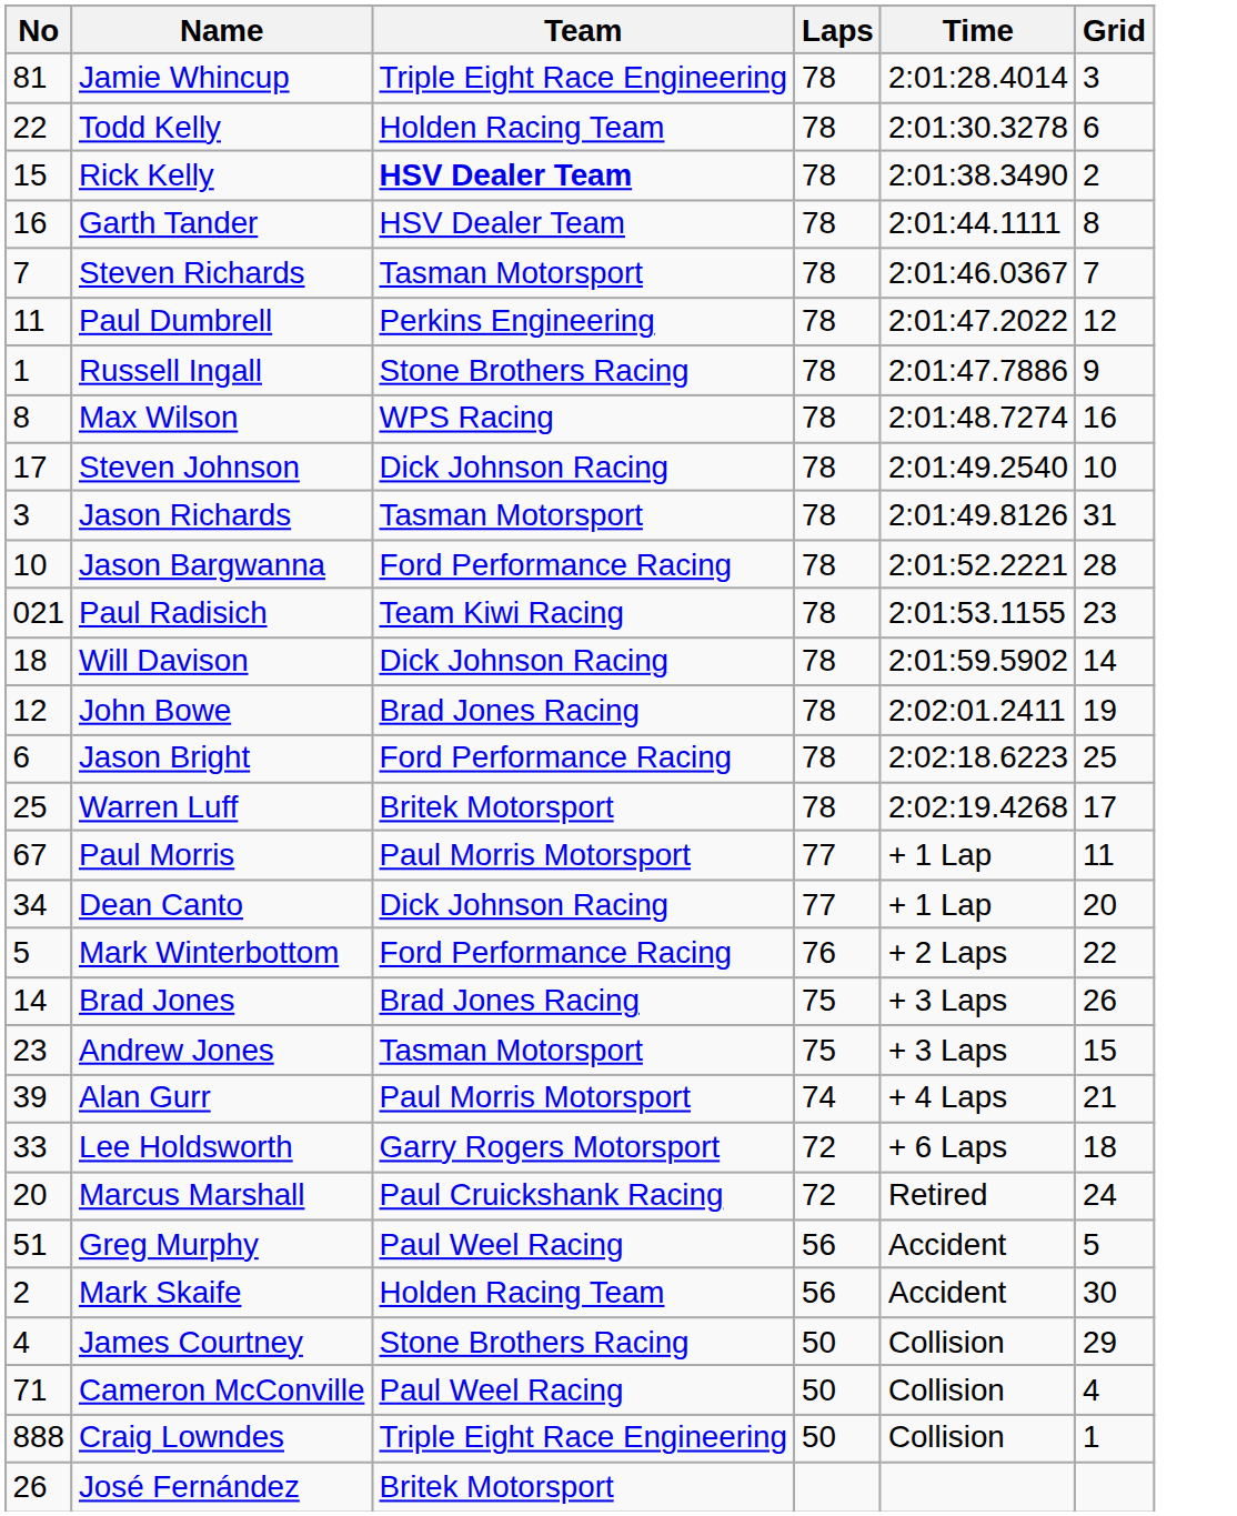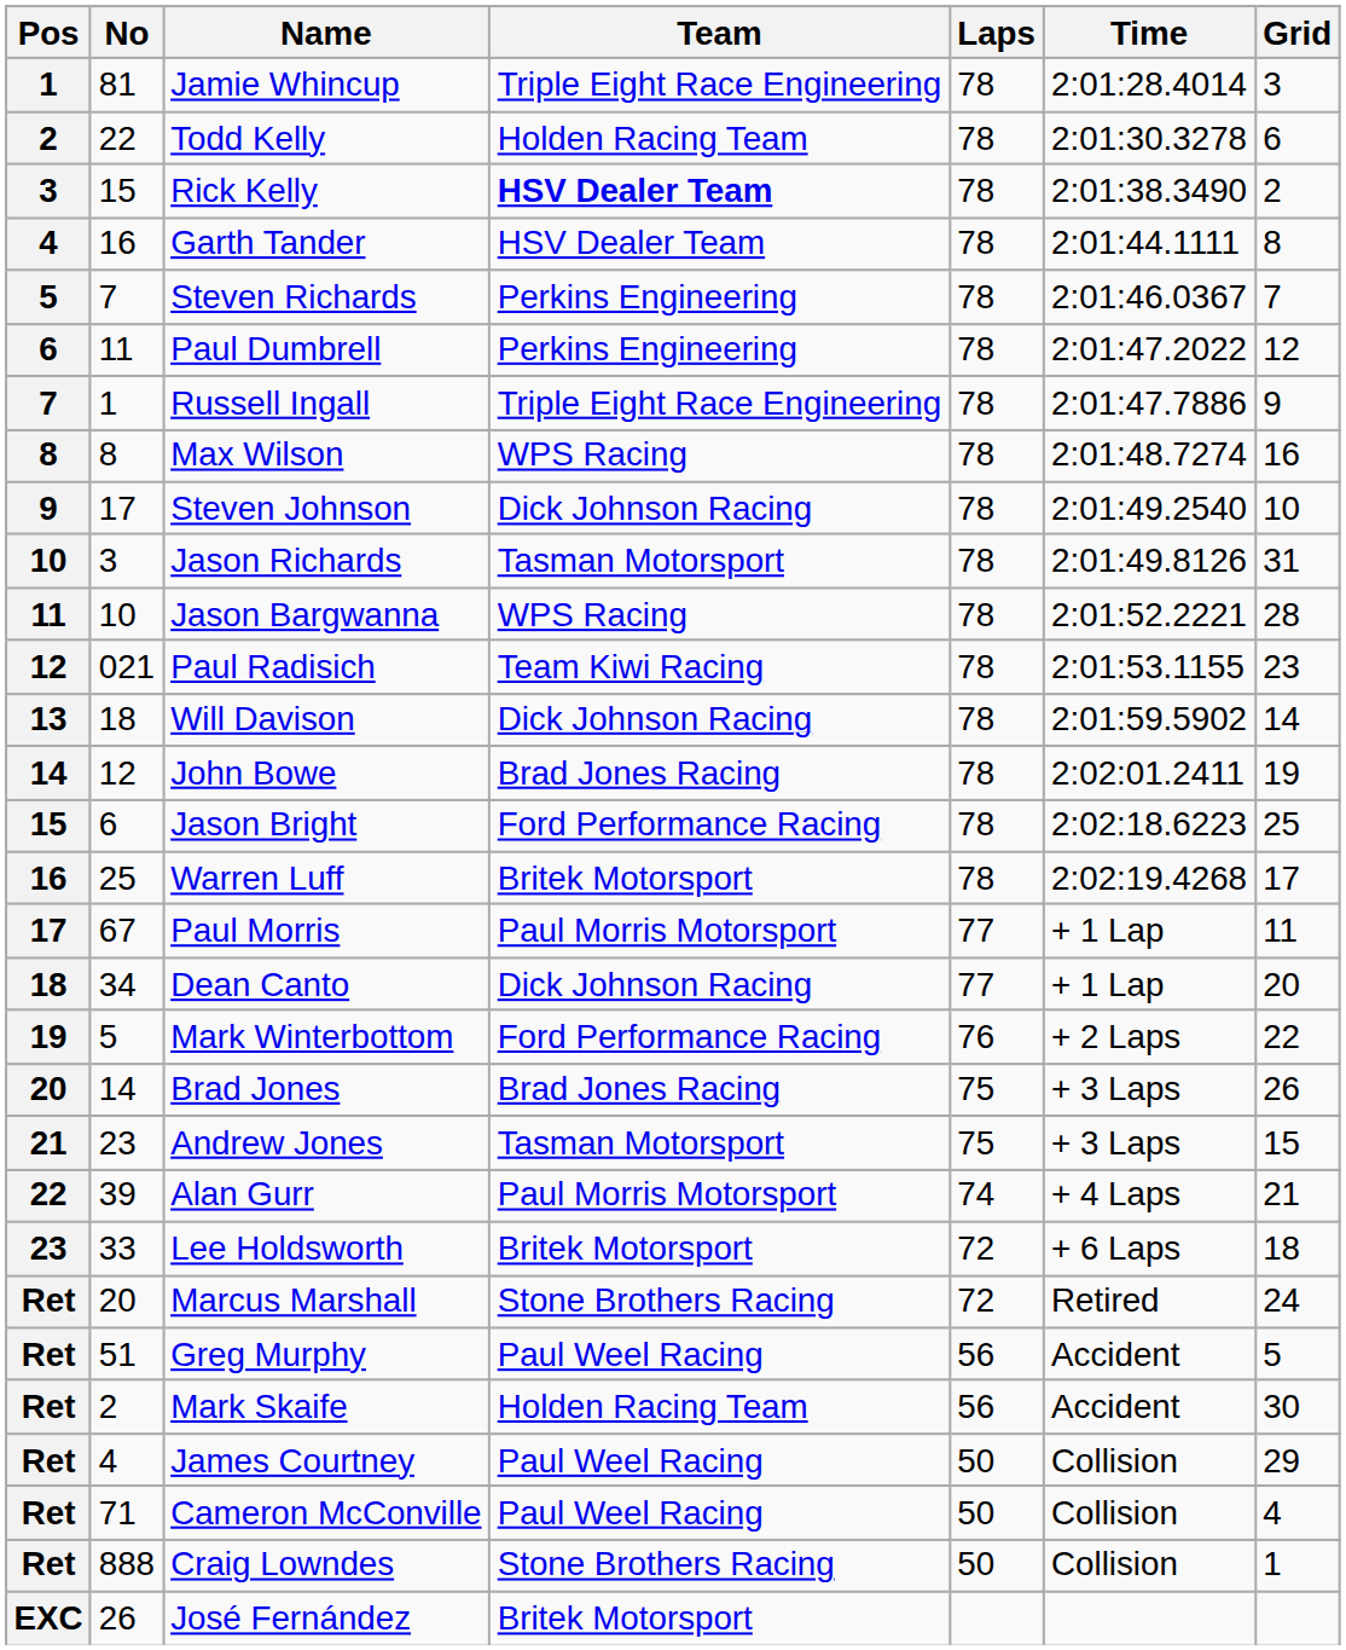+ column: Pos | 1 | 2 | 3 | 4 | 5 | 6 | 7 | 8 | 9 | 10 | 11 | 12 | 13 | 14 | 15 | 16 | 17 | 18 | 19 | 20 | 21 | 22 | 23 | Ret | Ret | Ret | Ret | Ret | Ret | EXC
Steven Richards | Team: Tasman Motorsport -> Perkins Engineering
Russell Ingall | Team: Stone Brothers Racing -> Triple Eight Race Engineering
Jason Bargwanna | Team: Ford Performance Racing -> WPS Racing
Lee Holdsworth | Team: Garry Rogers Motorsport -> Britek Motorsport
Marcus Marshall | Team: Paul Cruickshank Racing -> Stone Brothers Racing
James Courtney | Team: Stone Brothers Racing -> Paul Weel Racing
Craig Lowndes | Team: Triple Eight Race Engineering -> Stone Brothers Racing
